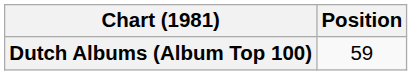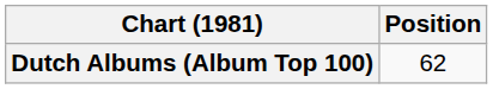Dutch Albums (Album Top 100) | Position: 59 -> 62
